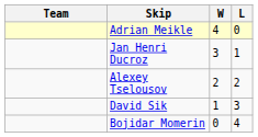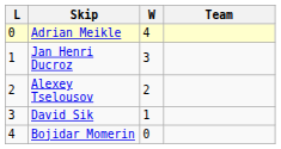columns swapped: Team <-> L
